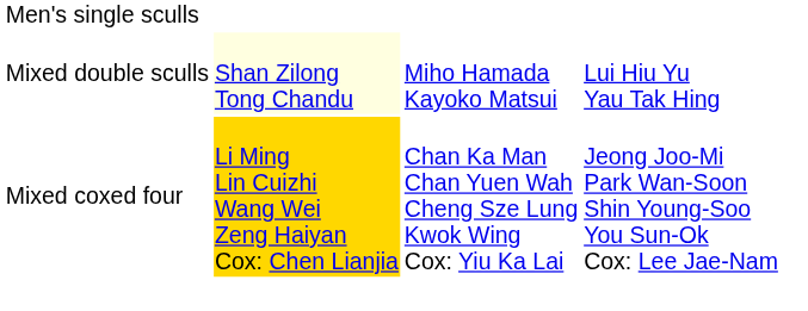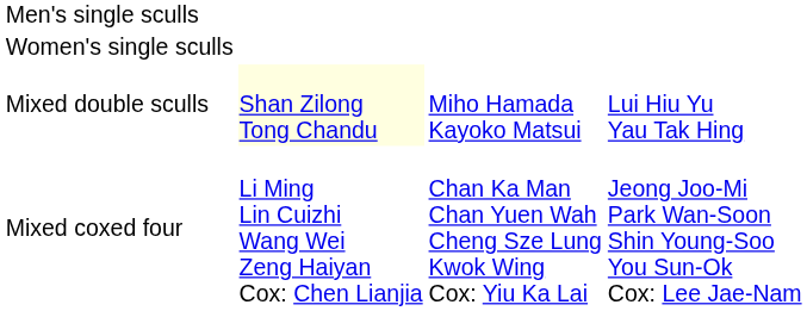+ row: Women's single sculls
Mixed coxed four | column 2: gold background -> no background
